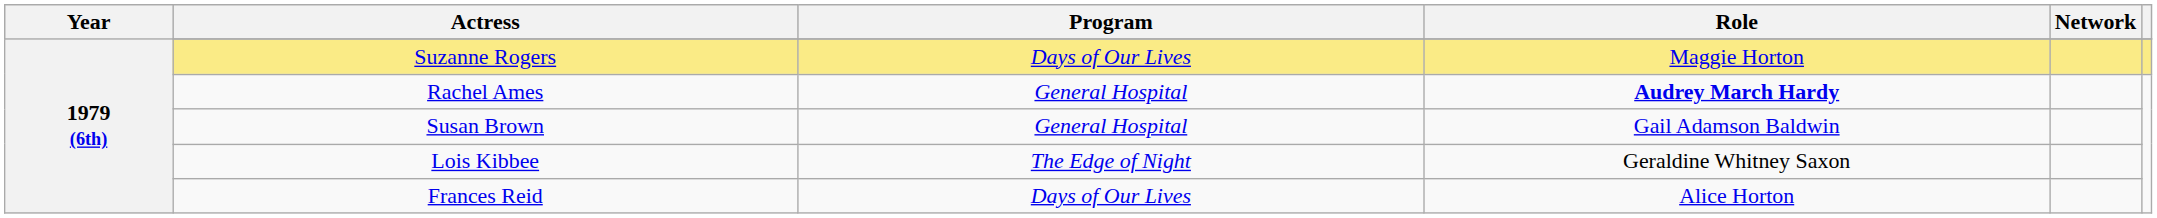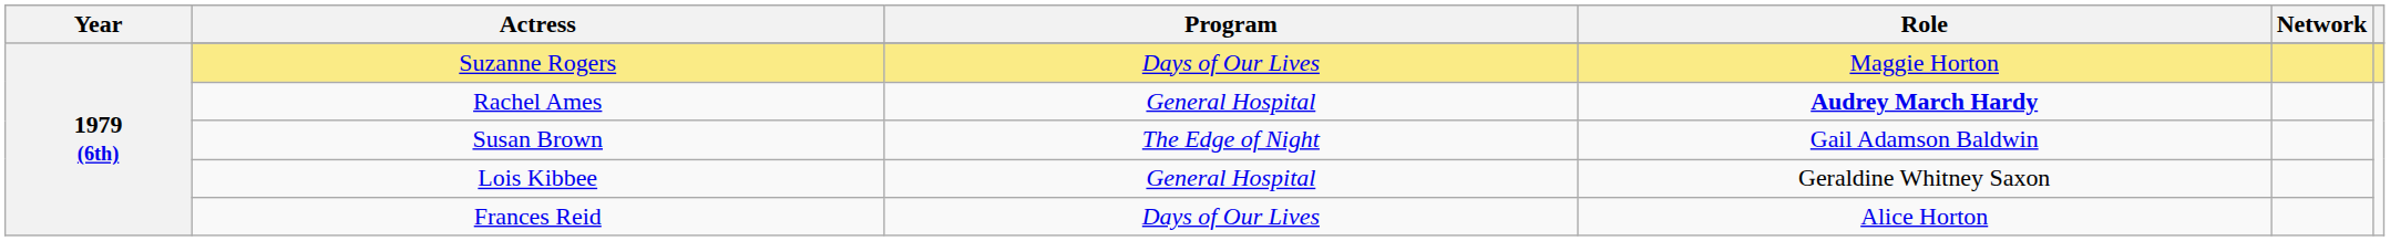Susan Brown | Program: General Hospital -> The Edge of Night
Lois Kibbee | Program: The Edge of Night -> General Hospital
